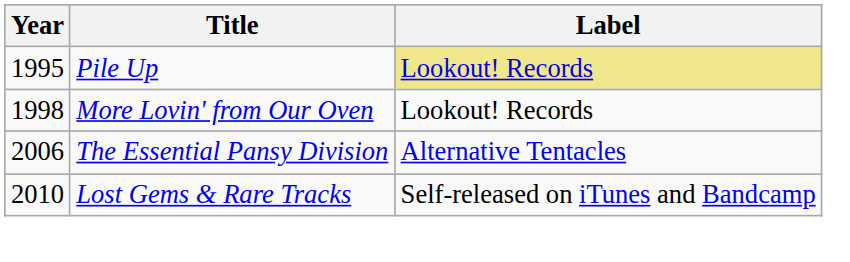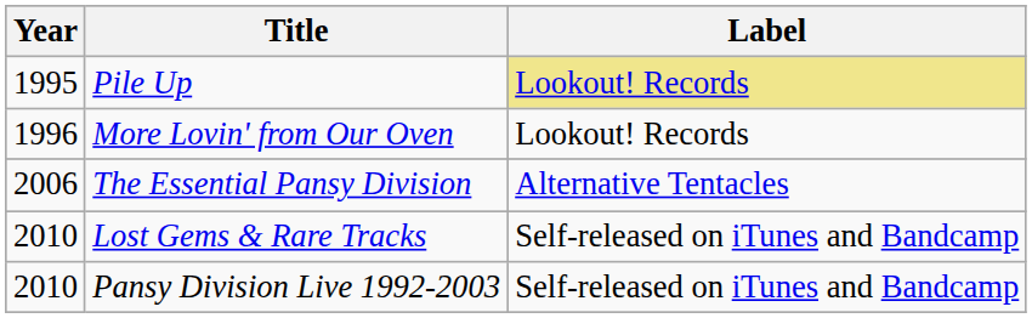More Lovin' from Our Oven | Year: 1998 -> 1996
+ row: 2010 | Pansy Division Live 1992-2003 | Self-released on iTunes and Bandcamp
